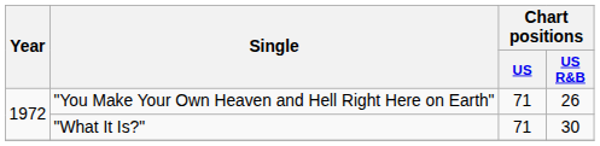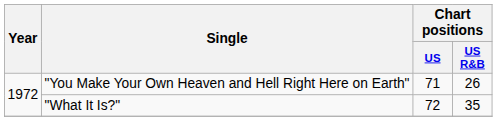"What It Is?" | Chart positions / US: 71 -> 72
"What It Is?" | Chart positions / US R&B: 30 -> 35
